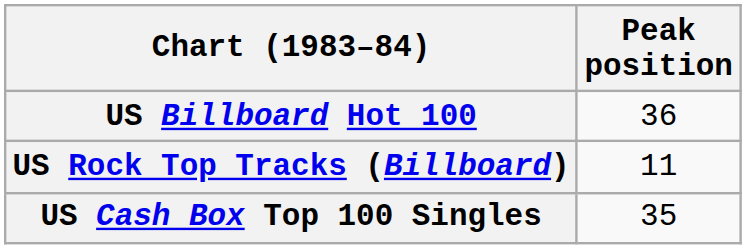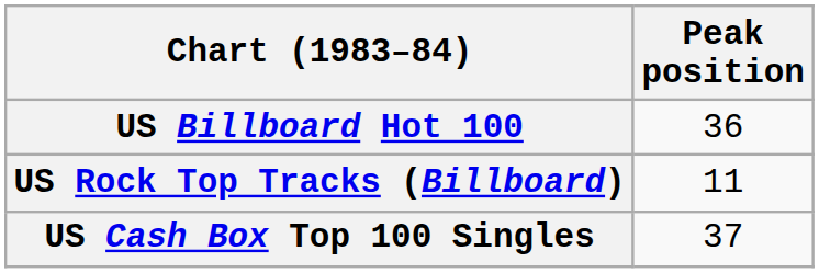US Cash Box Top 100 Singles | Peak position: 35 -> 37
